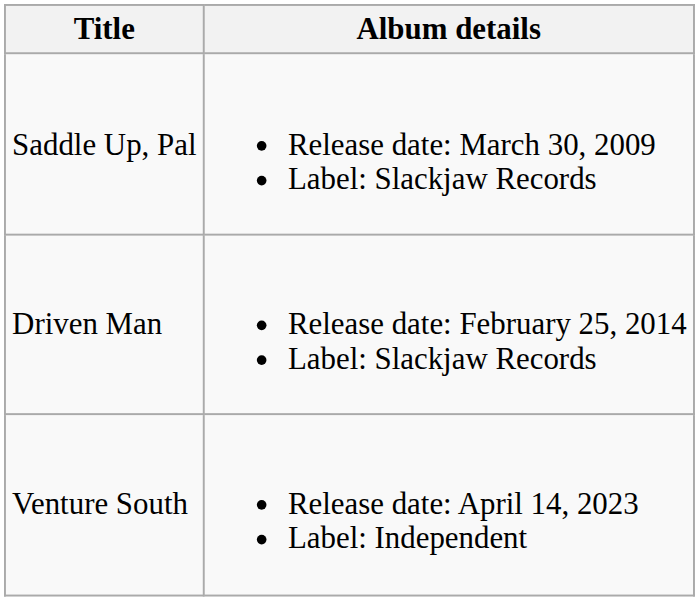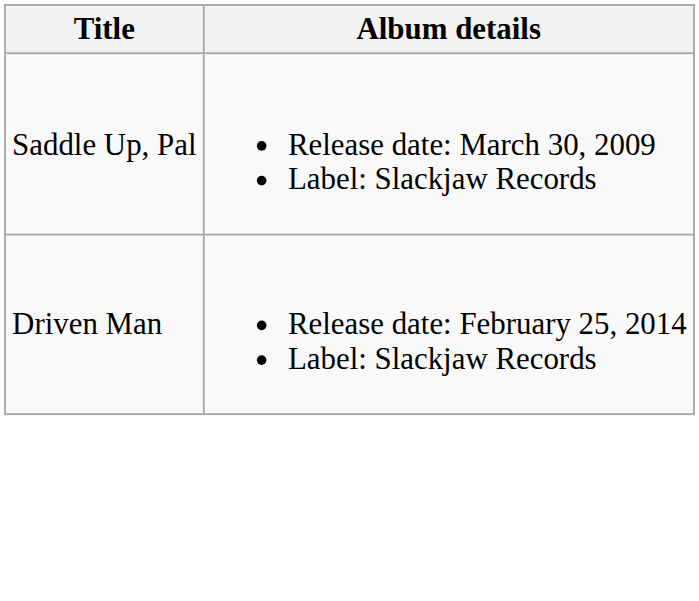- row: Venture South | Release date: April 14, 2023 Label: Independent
